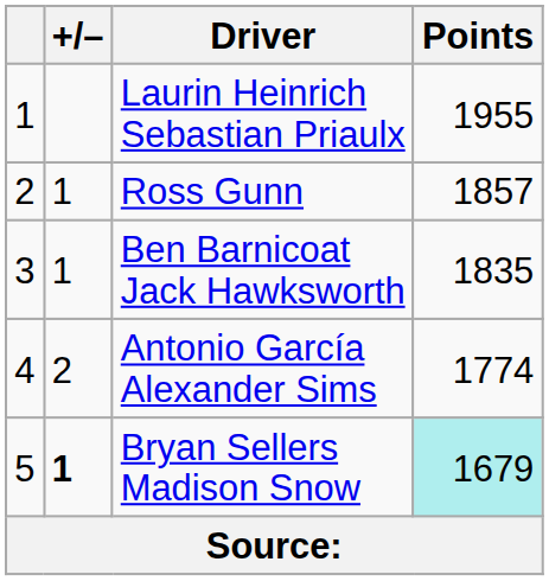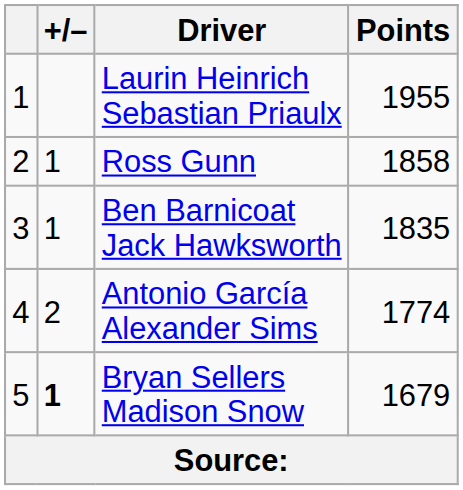Ross Gunn | Points: 1857 -> 1858
Bryan Sellers Madison Snow | Points: paleturquoise background -> no background
